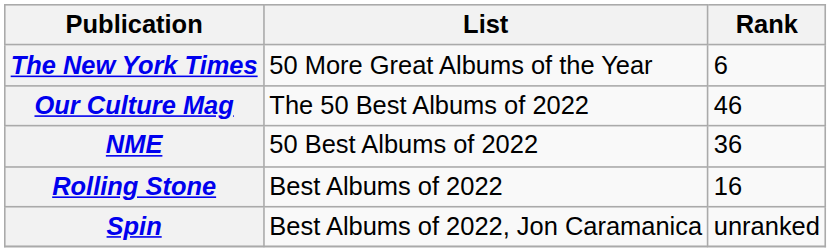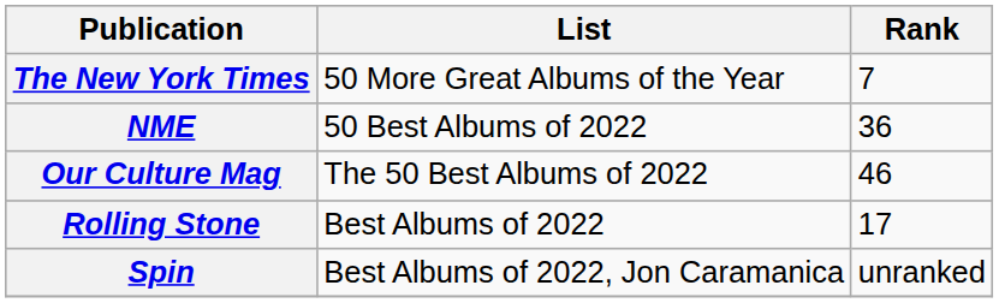The New York Times | Rank: 6 -> 7
rows swapped: NME <-> Our Culture Mag
Rolling Stone | Rank: 16 -> 17
